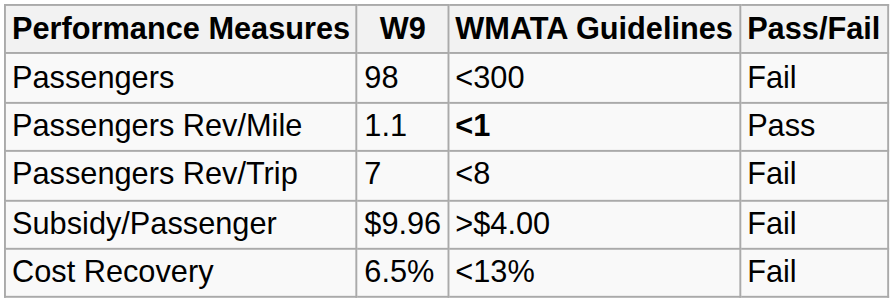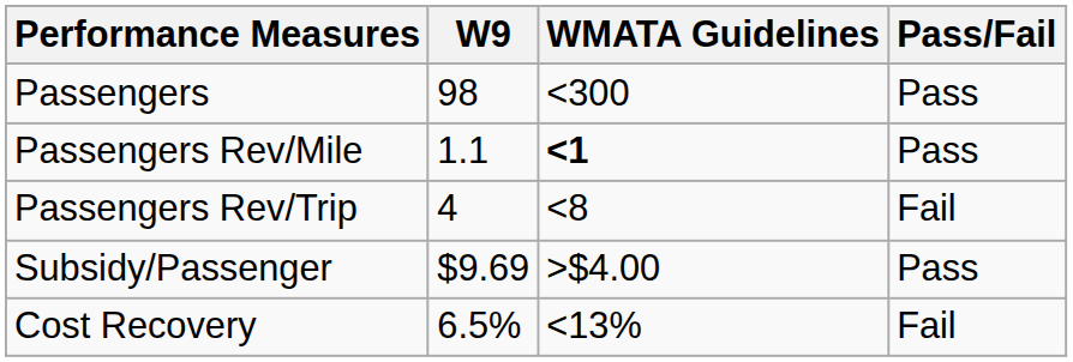Passengers | Pass/Fail: Fail -> Pass
Passengers Rev/Trip | W9: 7 -> 4
Subsidy/Passenger | W9: $9.96 -> $9.69
Subsidy/Passenger | Pass/Fail: Fail -> Pass
